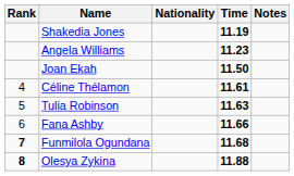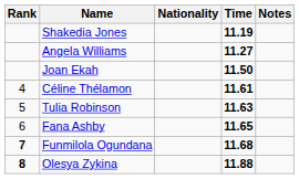Angela Williams | Time: 11.23 -> 11.27
Fana Ashby | Time: 11.66 -> 11.65
